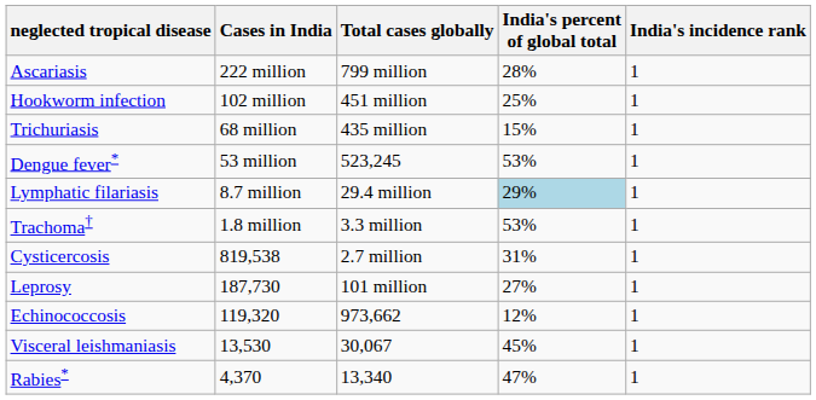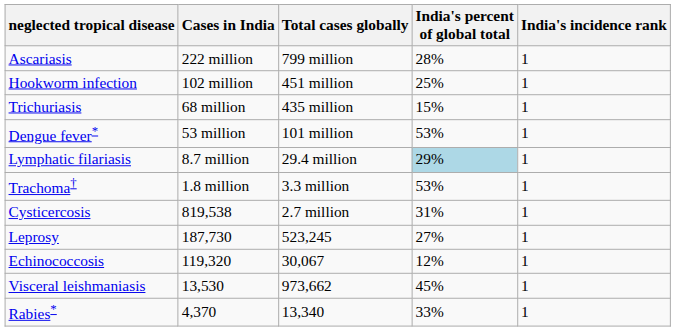Dengue fever* | Total cases globally: 523,245 -> 101 million
Leprosy | Total cases globally: 101 million -> 523,245
Echinococcosis | Total cases globally: 973,662 -> 30,067
Visceral leishmaniasis | Total cases globally: 30,067 -> 973,662
Rabies* | India's percent of global total: 47% -> 33%
